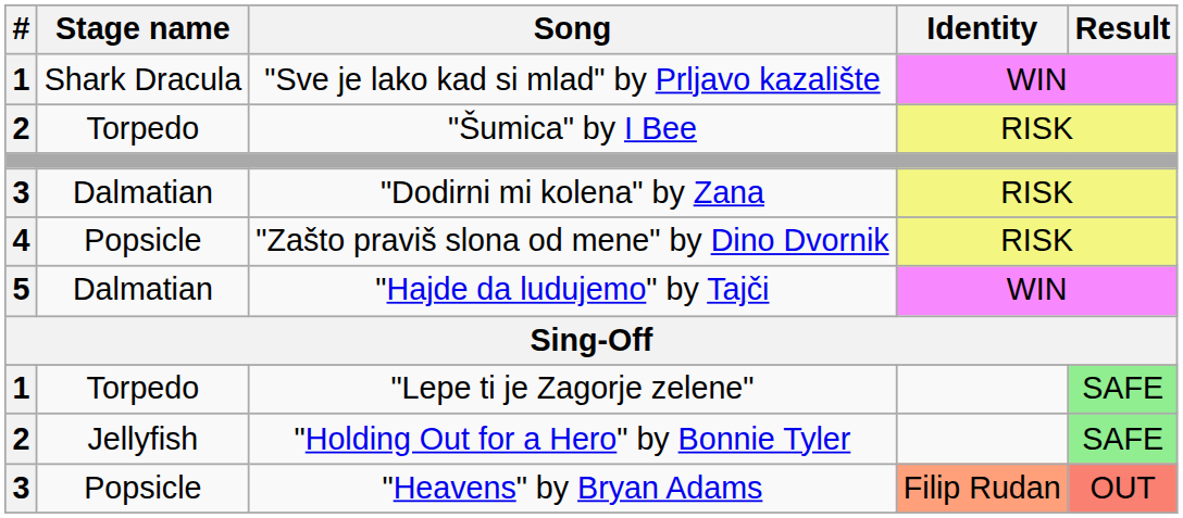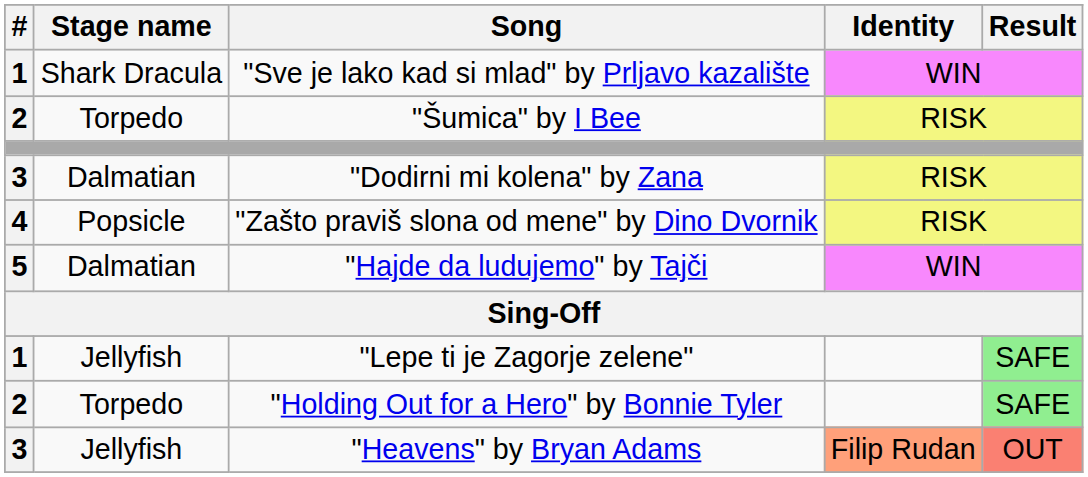"Lepe ti je Zagorje zelene" | Stage name: Torpedo -> Jellyfish
"Holding Out for a Hero" by Bonnie Tyler | Stage name: Jellyfish -> Torpedo
"Heavens" by Bryan Adams | Stage name: Popsicle -> Jellyfish
